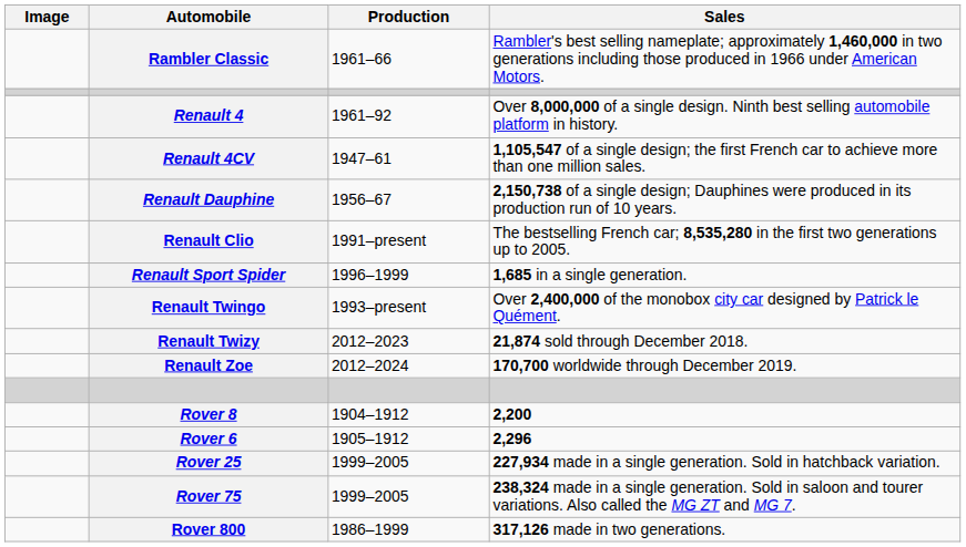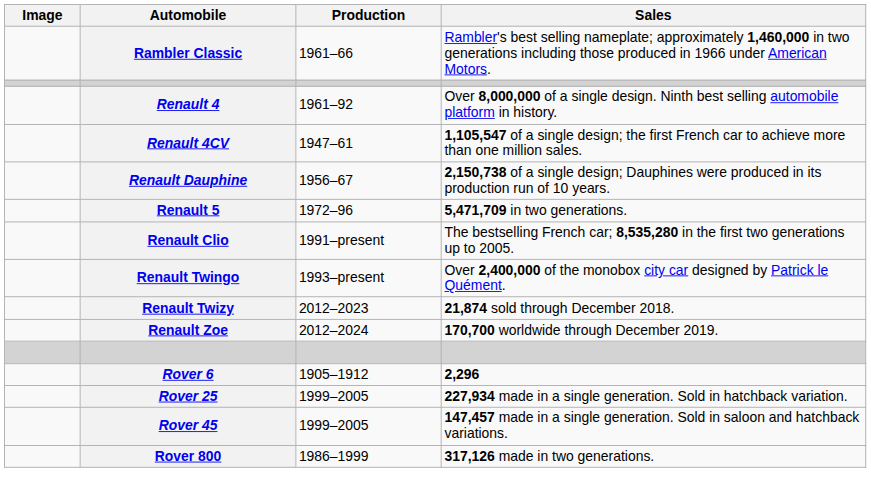+ row: Renault 5 | 1972–96 | 5,471,709 in two generations.
- row: Renault Sport Spider | 1996–1999 | 1,685 in a single generation.
- row: Rover 8 | 1904–1912 | 2,200
+ row: Rover 45 | 1999–2005 | 147,457 made in a single generation. Sold in saloon and hatchback variations.
- row: Rover 75 | 1999–2005 | 238,324 made in a single generation. Sold in saloon and tourer variations. Also called the MG ZT and MG 7.
